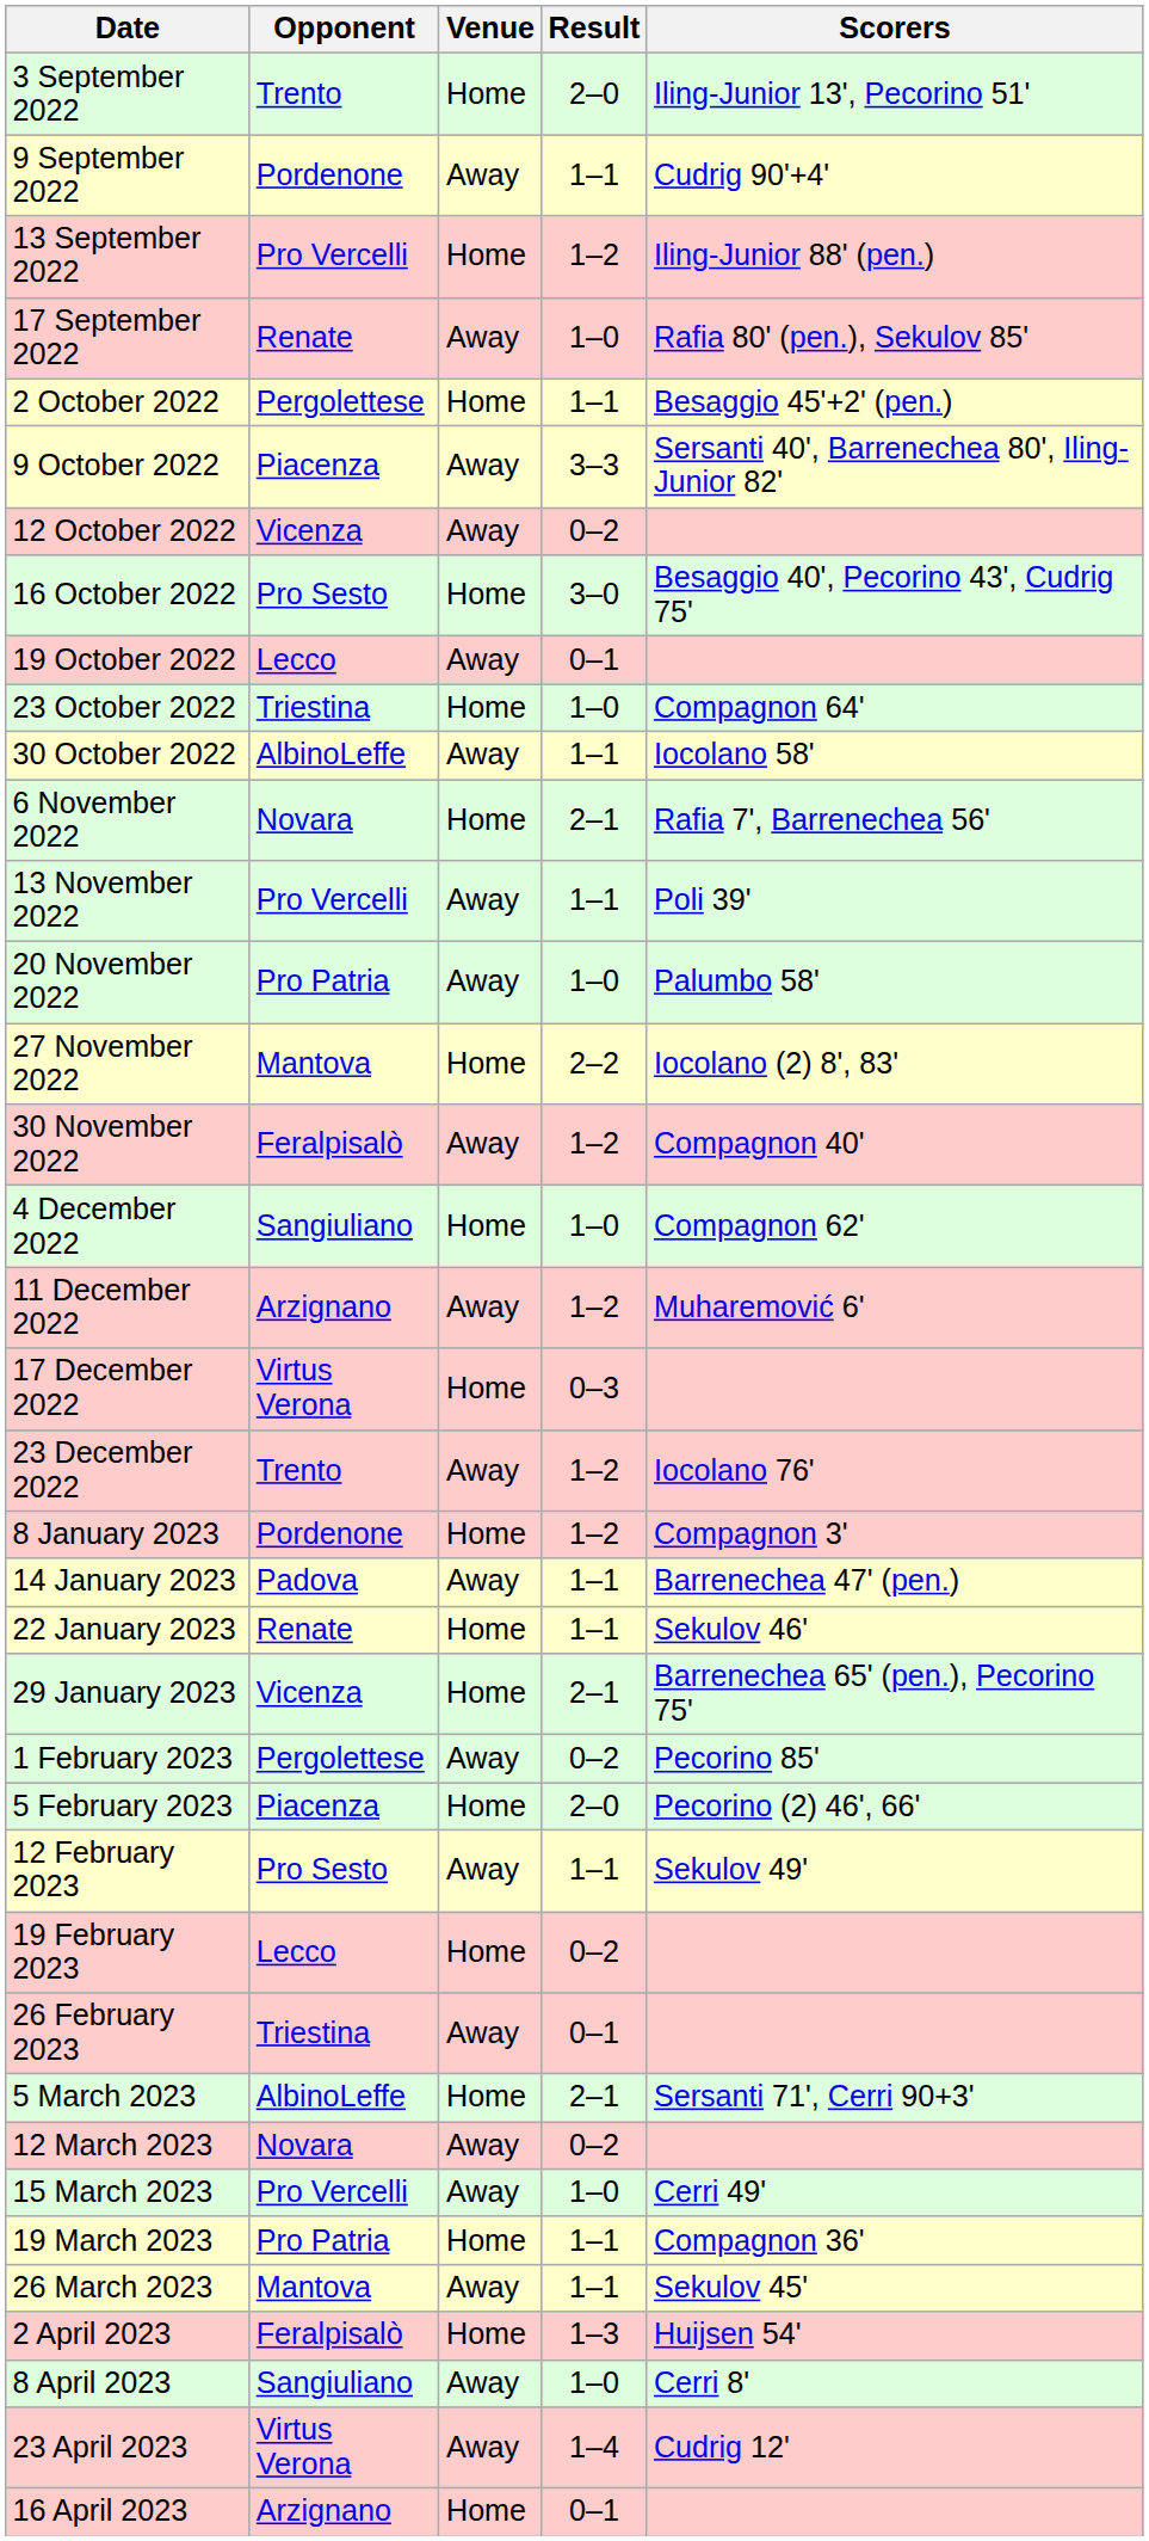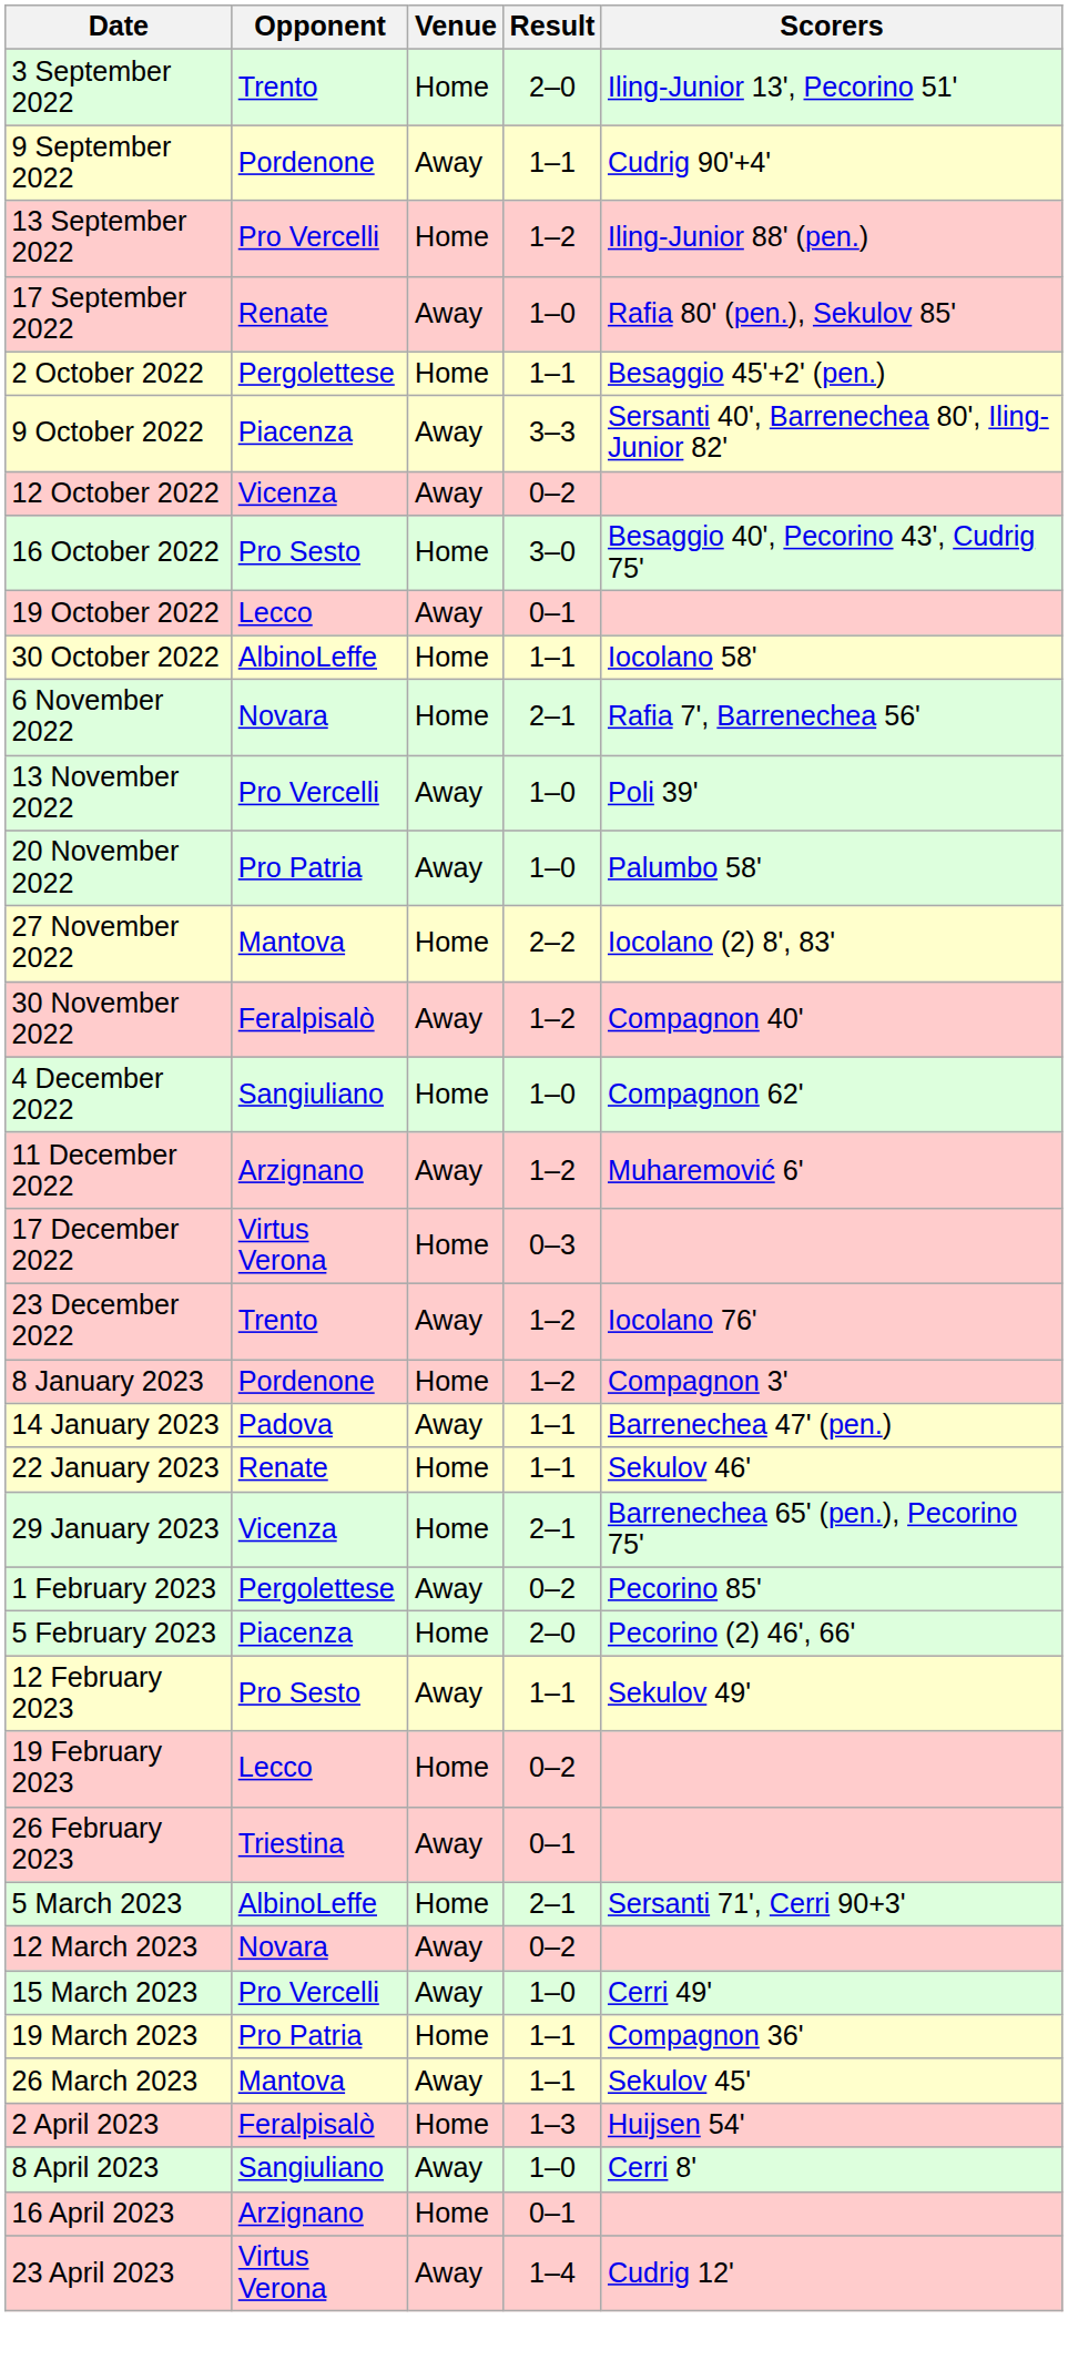- row: 23 October 2022 | Triestina | Home | 1–0 | Compagnon 64'
30 October 2022 | Venue: Away -> Home
13 November 2022 | Result: 1–1 -> 1–0
rows swapped: 16 April 2023 <-> 23 April 2023
